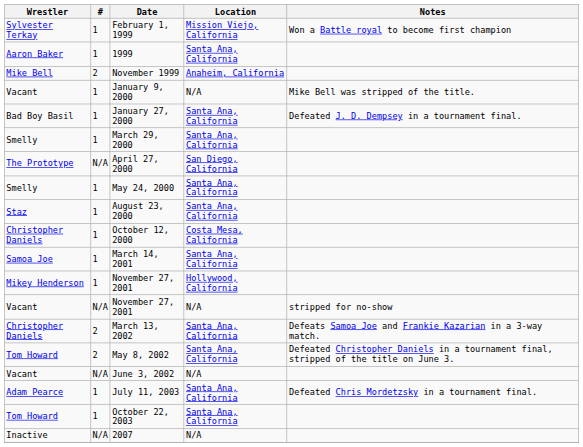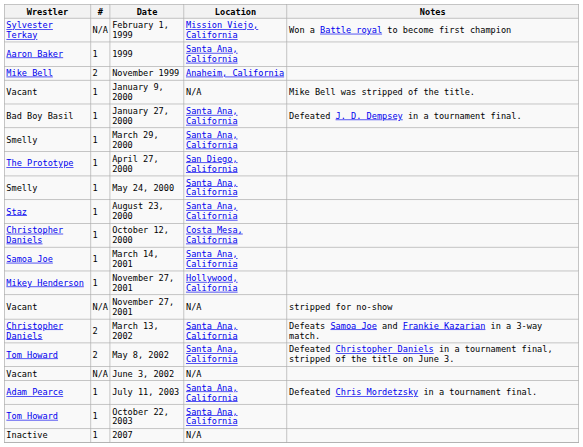February 1, 1999 | #: 1 -> N/A
April 27, 2000 | #: N/A -> 1
2007 | #: N/A -> 1
